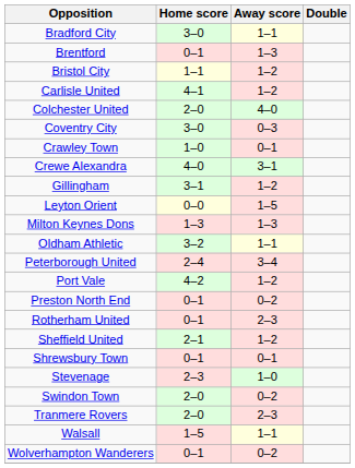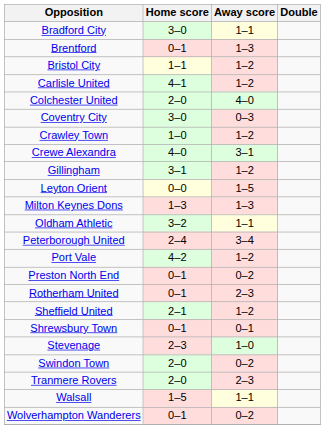Crawley Town | Away score: 0–1 -> 1–2
